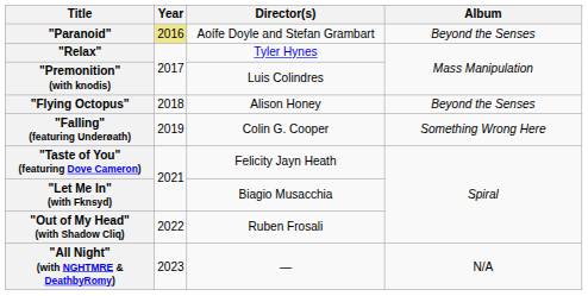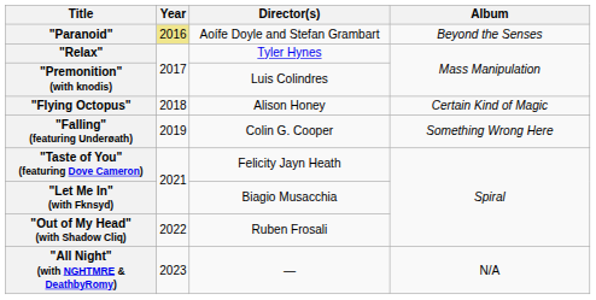"Flying Octopus" | Album: Beyond the Senses -> Certain Kind of Magic
